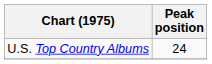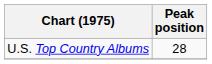U.S. Top Country Albums | Peak position: 24 -> 28
